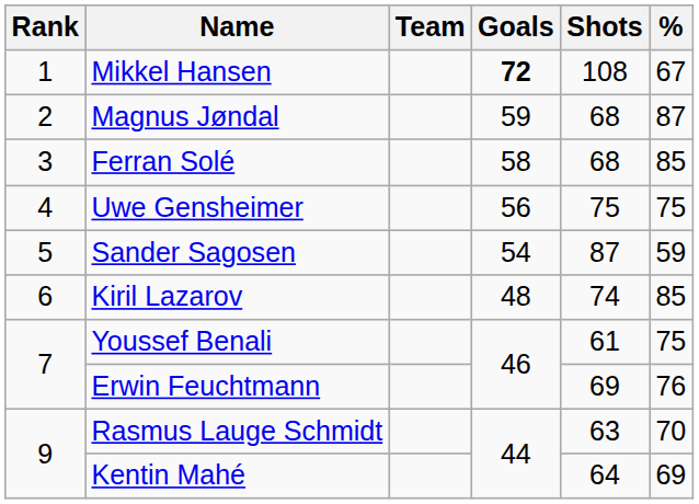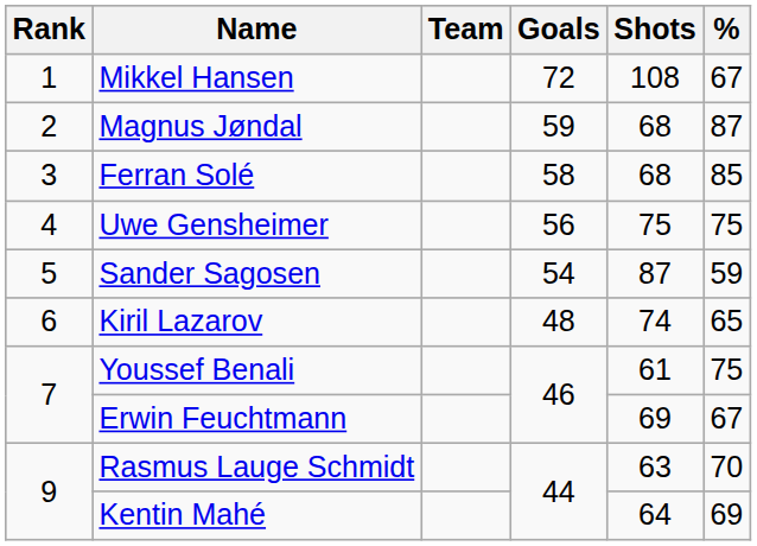Mikkel Hansen | Goals: bold -> normal
Kiril Lazarov | %: 85 -> 65
Erwin Feuchtmann | %: 76 -> 67
